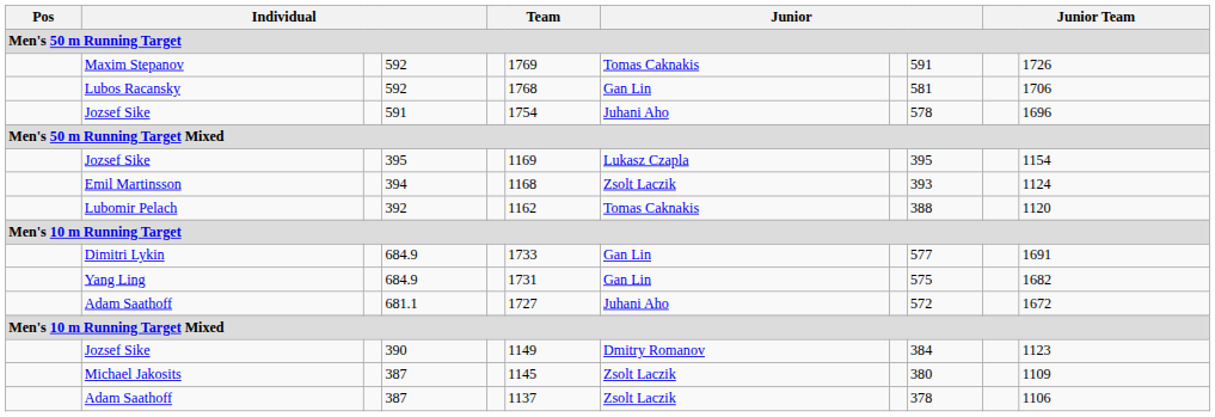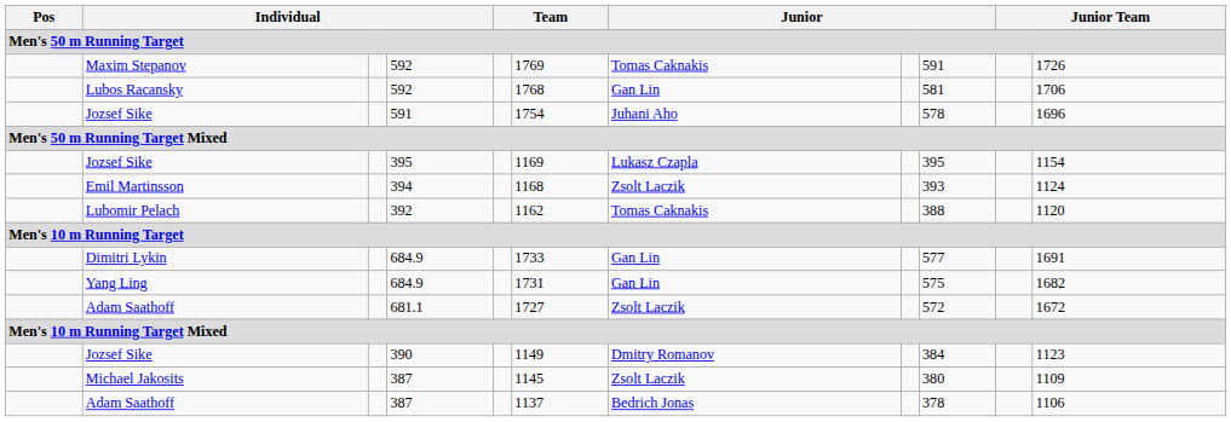Adam Saathoff / 681.1 | column 7: Juhani Aho -> Zsolt Laczik
Adam Saathoff / 387 | column 7: Zsolt Laczik -> Bedrich Jonas
